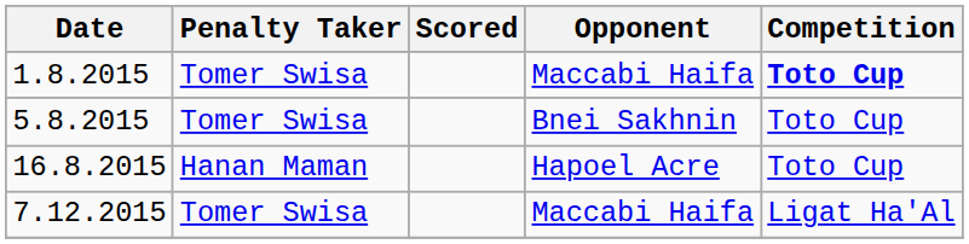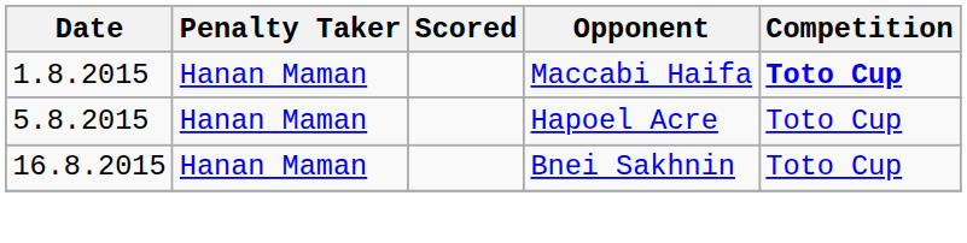1.8.2015 | Penalty Taker: Tomer Swisa -> Hanan Maman
5.8.2015 | Penalty Taker: Tomer Swisa -> Hanan Maman
5.8.2015 | Opponent: Bnei Sakhnin -> Hapoel Acre
16.8.2015 | Opponent: Hapoel Acre -> Bnei Sakhnin
- row: 7.12.2015 | Tomer Swisa | Maccabi Haifa | Ligat Ha'Al
